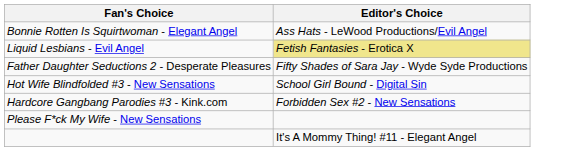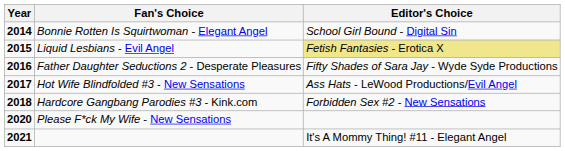+ column: Year | 2014 | 2015 | 2016 | 2017 | 2018 | 2020 | 2021
Bonnie Rotten Is Squirtwoman - Elegant Angel | Editor's Choice: Ass Hats - LeWood Productions/Evil Angel -> School Girl Bound - Digital Sin
Hot Wife Blindfolded #3 - New Sensations | Editor's Choice: School Girl Bound - Digital Sin -> Ass Hats - LeWood Productions/Evil Angel
